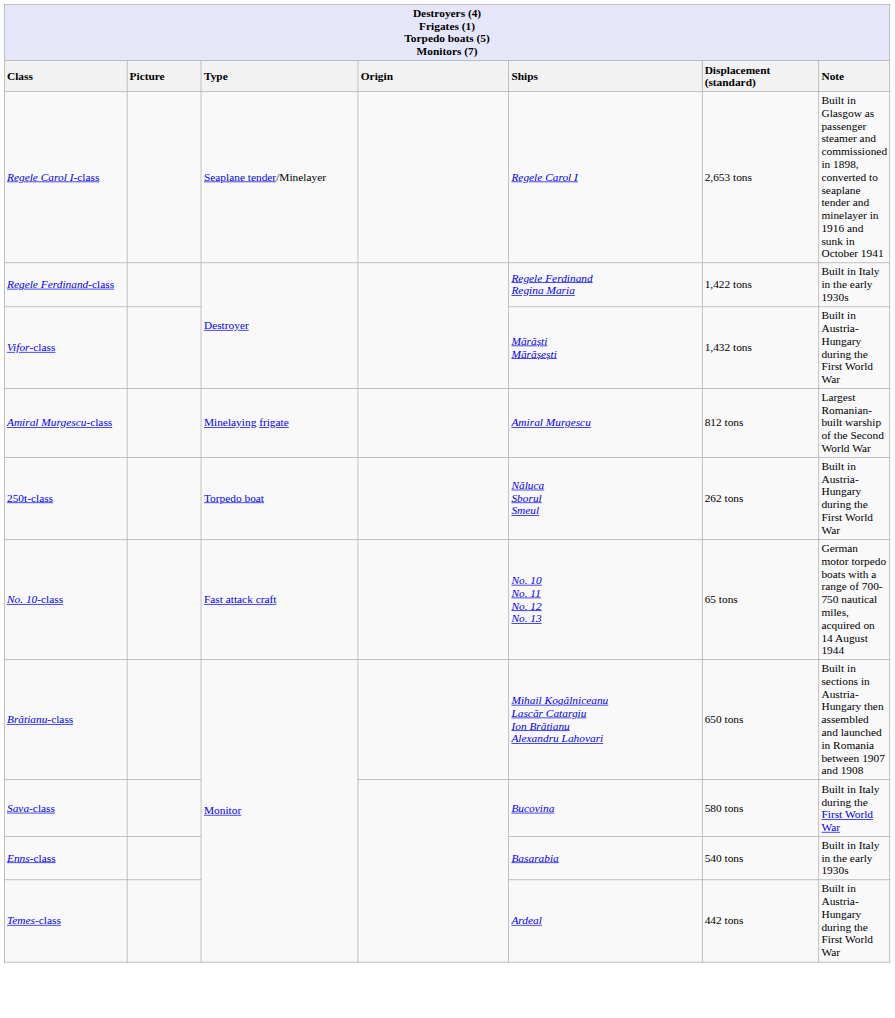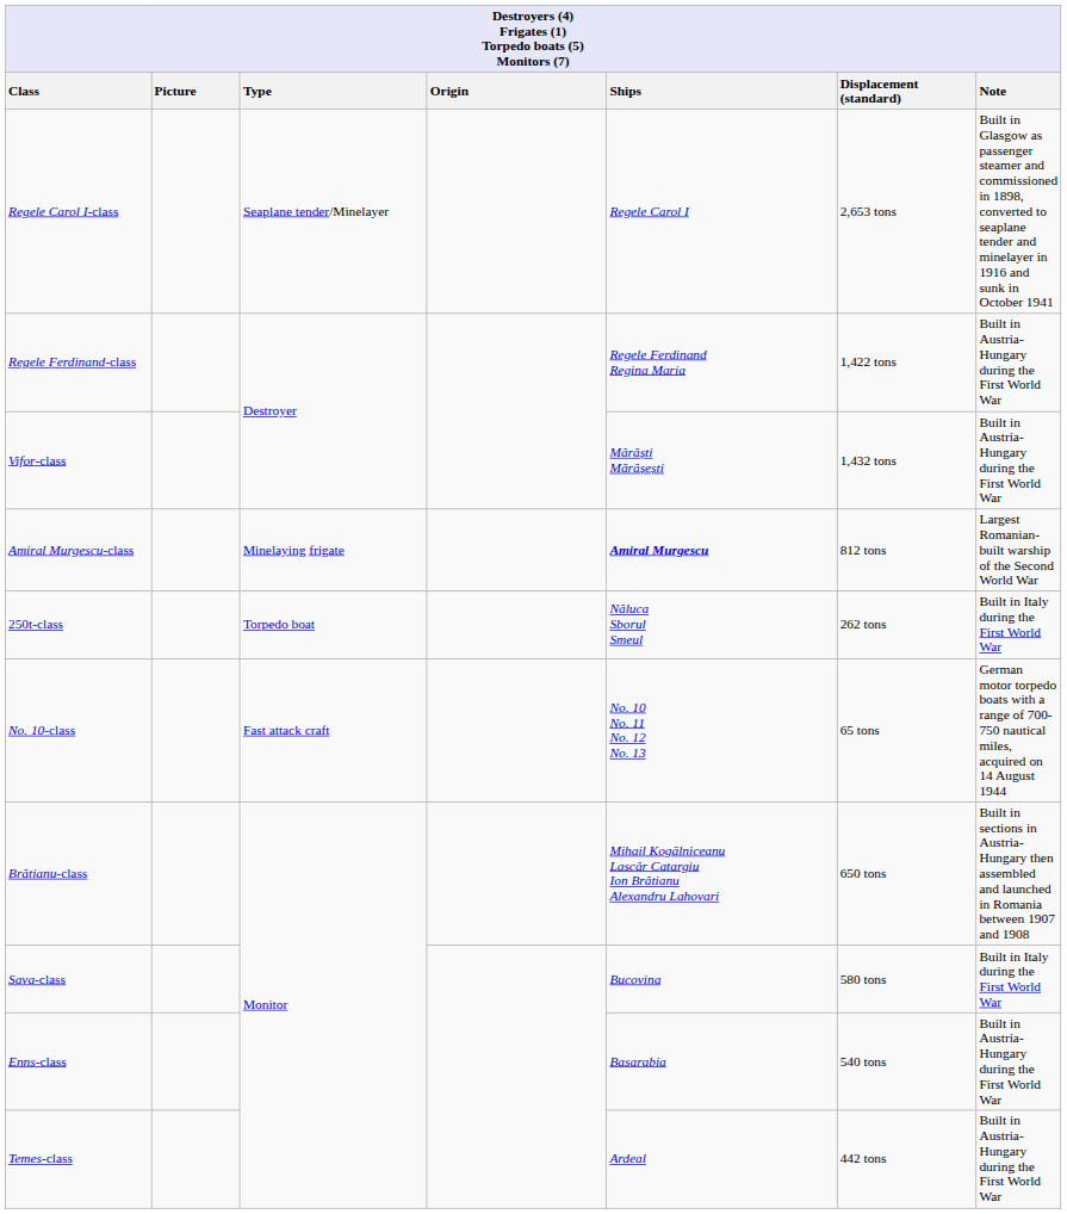Regele Ferdinand-class | Note: Built in Italy in the early 1930s -> Built in Austria-Hungary during the First World War
Amiral Murgescu-class | Ships: normal -> bold
250t-class | Note: Built in Austria-Hungary during the First World War -> Built in Italy during the First World War
Enns-class | Note: Built in Italy in the early 1930s -> Built in Austria-Hungary during the First World War
